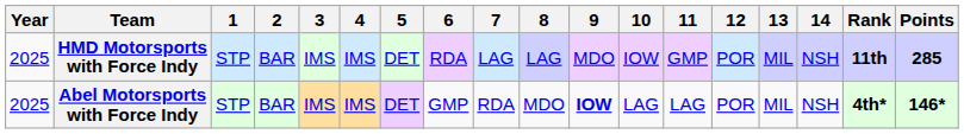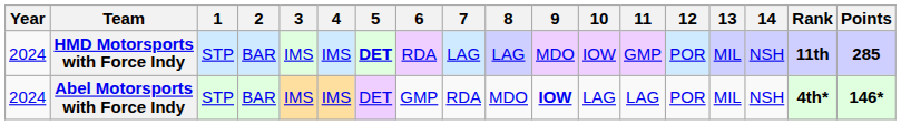HMD Motorsports with Force Indy | Year: 2025 -> 2024
HMD Motorsports with Force Indy | 5: normal -> bold
Abel Motorsports with Force Indy | Year: 2025 -> 2024
